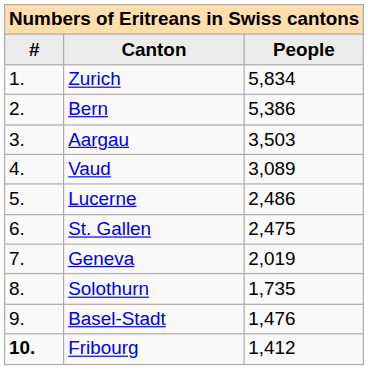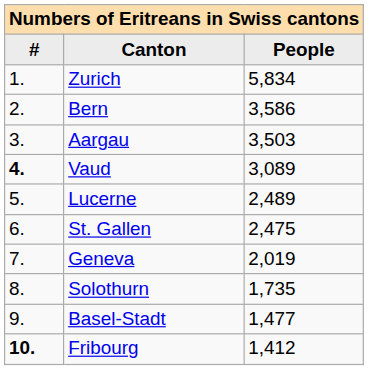Bern | People: 5,386 -> 3,586
Vaud | #: normal -> bold
Lucerne | People: 2,486 -> 2,489
Basel-Stadt | People: 1,476 -> 1,477
